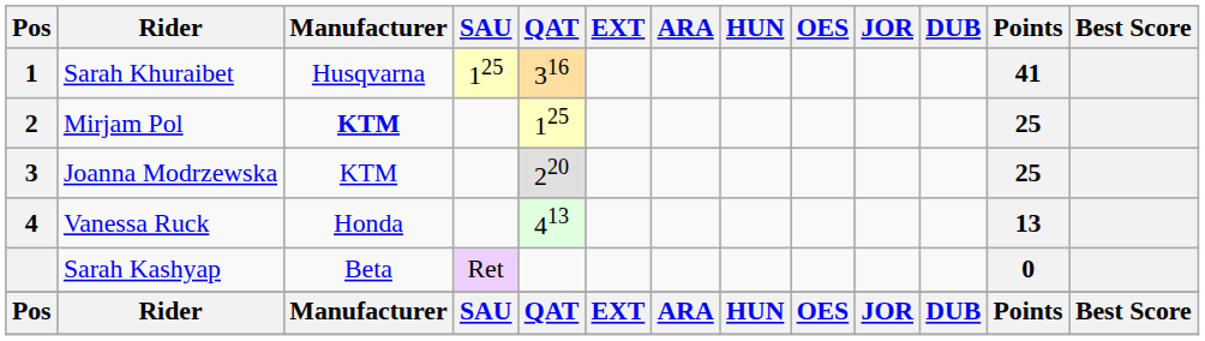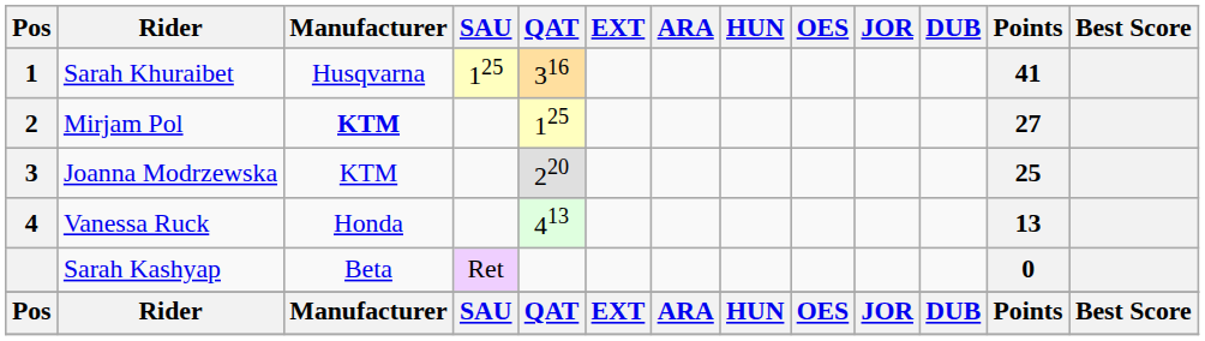Mirjam Pol | Points: 25 -> 27
